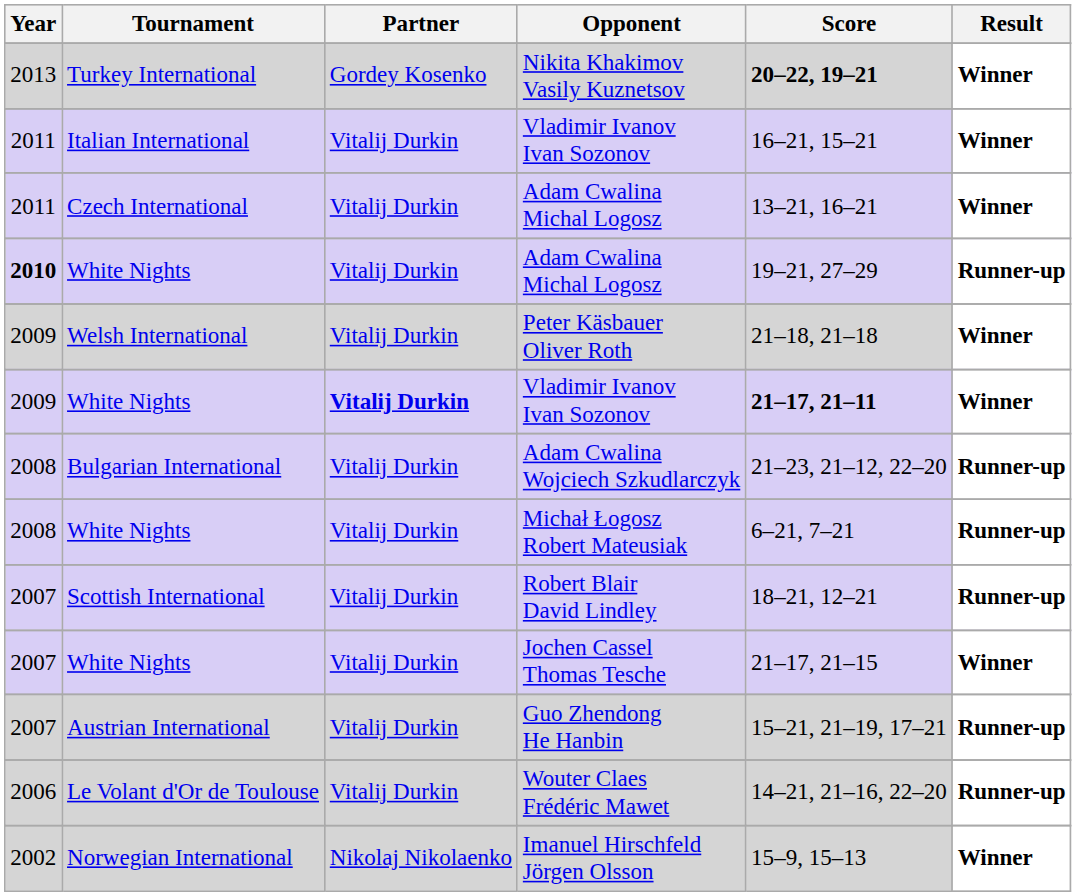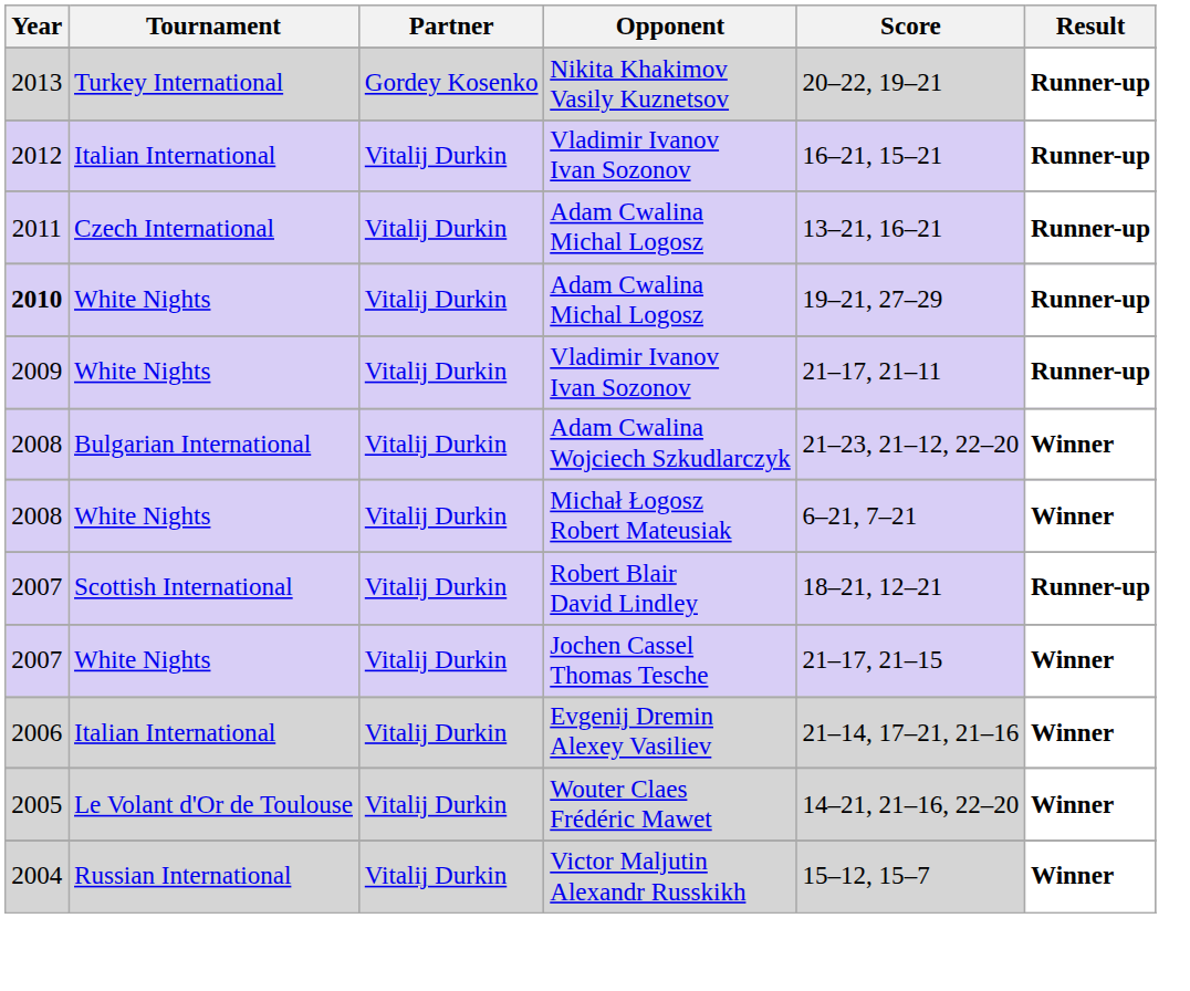Nikita Khakimov Vasily Kuznetsov | Score: bold -> normal
Nikita Khakimov Vasily Kuznetsov | Result: Winner -> Runner-up
Italian International / Vladimir Ivanov Ivan Sozonov | Year: 2011 -> 2012
Italian International / Vladimir Ivanov Ivan Sozonov | Result: Winner -> Runner-up
Czech International / Adam Cwalina Michal Logosz | Result: Winner -> Runner-up
- row: 2009 | Welsh International | Vitalij Durkin | Peter Käsbauer Oliver Roth | 21–18, 21–18 | Winner
White Nights / Vladimir Ivanov Ivan Sozonov | Partner: bold -> normal
White Nights / Vladimir Ivanov Ivan Sozonov | Score: bold -> normal
White Nights / Vladimir Ivanov Ivan Sozonov | Result: Winner -> Runner-up
Adam Cwalina Wojciech Szkudlarczyk | Result: Runner-up -> Winner
Michał Łogosz Robert Mateusiak | Result: Runner-up -> Winner
- row: 2007 | Austrian International | Vitalij Durkin | Guo Zhendong He Hanbin | 15–21, 21–19, 17–21 | Runner-up
+ row: 2006 | Italian International | Vitalij Durkin | Evgenij Dremin Alexey Vasiliev | 21–14, 17–21, 21–16 | Winner
Wouter Claes Frédéric Mawet | Year: 2006 -> 2005
Wouter Claes Frédéric Mawet | Result: Runner-up -> Winner
+ row: 2004 | Russian International | Vitalij Durkin | Victor Maljutin Alexandr Russkikh | 15–12, 15–7 | Winner
- row: 2002 | Norwegian International | Nikolaj Nikolaenko | Imanuel Hirschfeld Jörgen Olsson | 15–9, 15–13 | Winner
